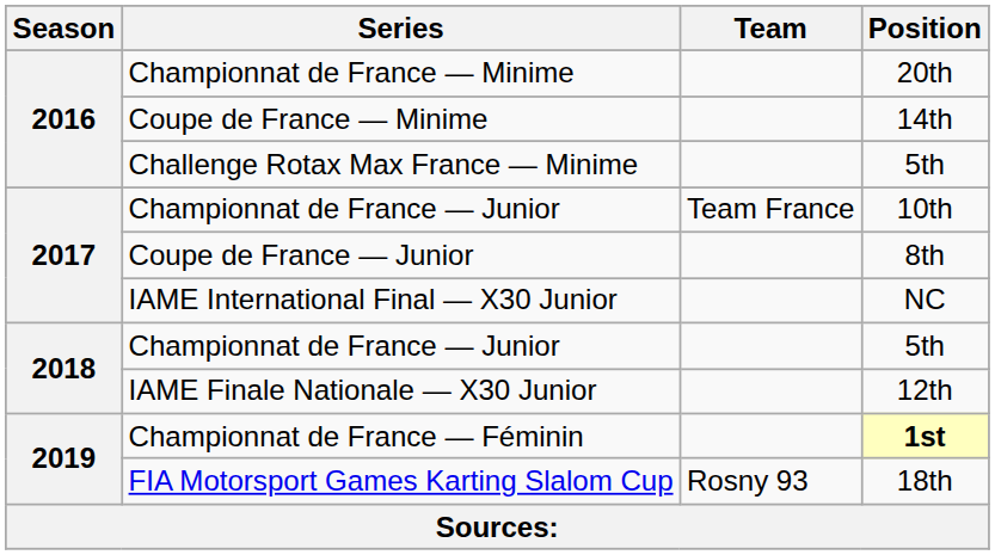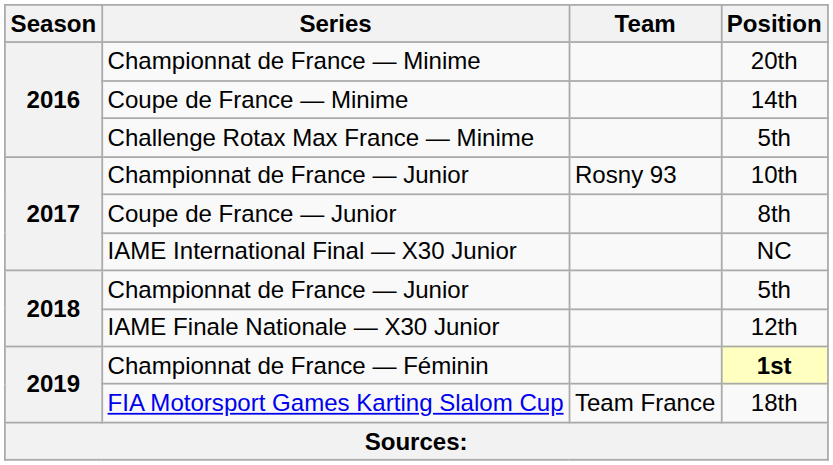Championnat de France — Junior / 10th | Team: Team France -> Rosny 93
FIA Motorsport Games Karting Slalom Cup | Team: Rosny 93 -> Team France
